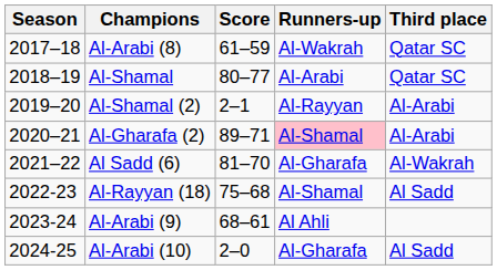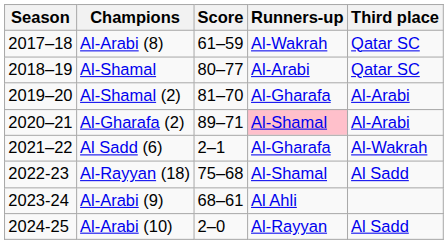Al-Shamal (2) | Score: 2–1 -> 81–70
Al-Shamal (2) | Runners-up: Al-Rayyan -> Al-Gharafa
Al Sadd (6) | Score: 81–70 -> 2–1
Al-Arabi (10) | Runners-up: Al-Gharafa -> Al-Rayyan
